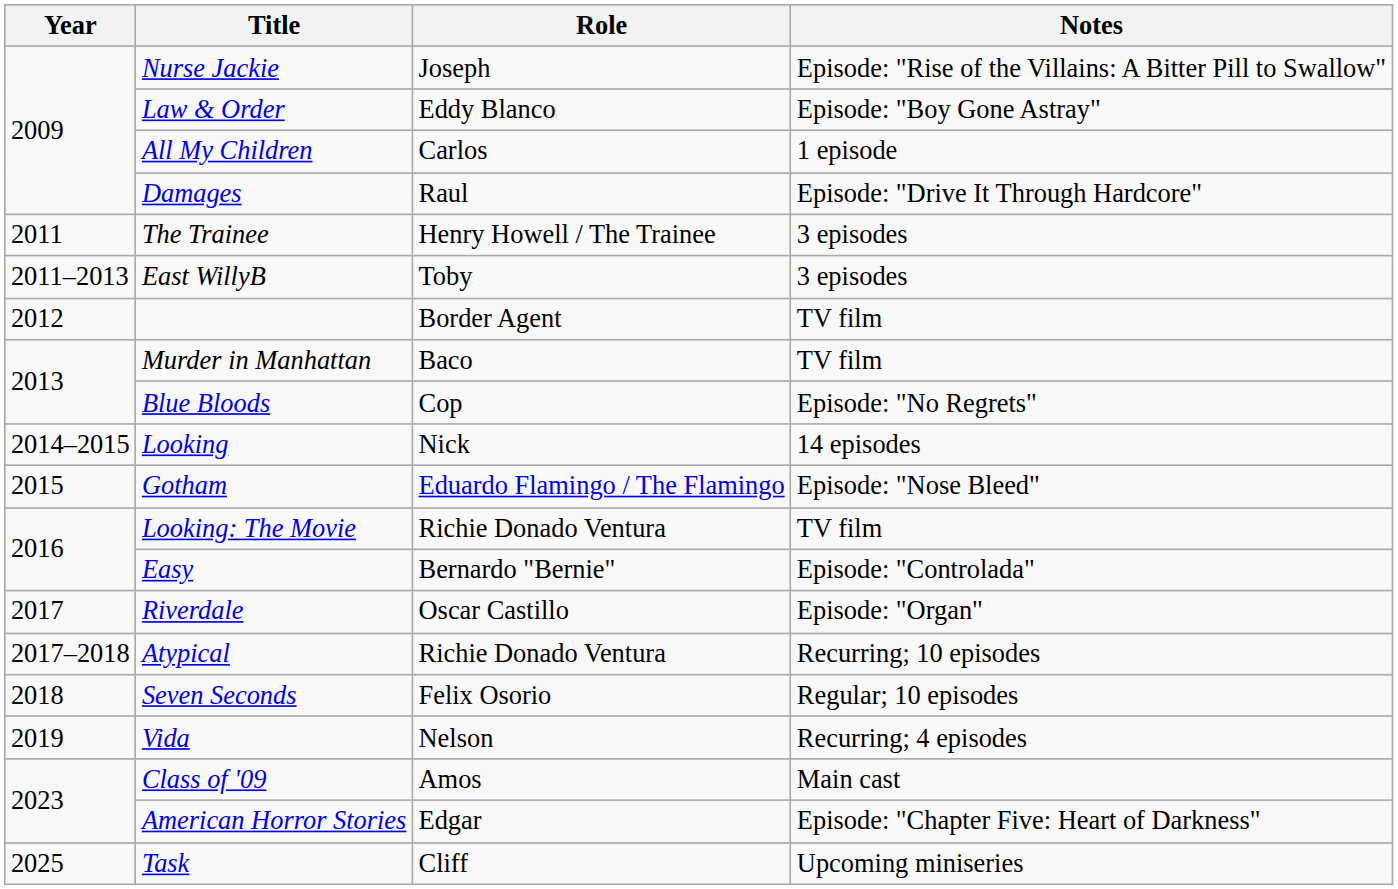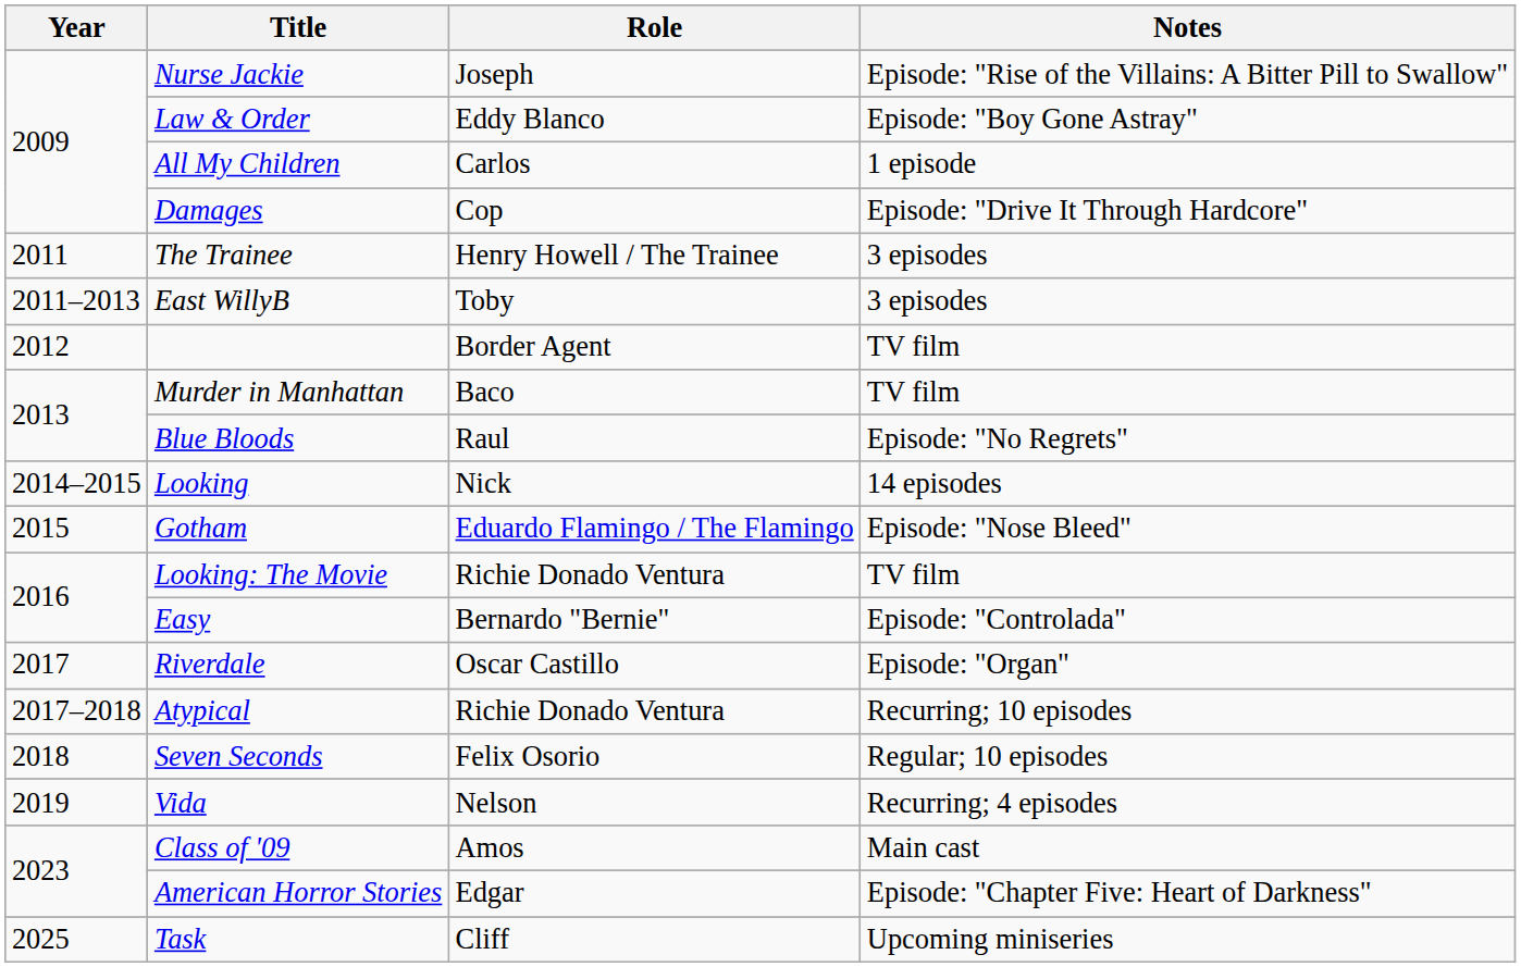Damages | Role: Raul -> Cop
Blue Bloods | Role: Cop -> Raul
